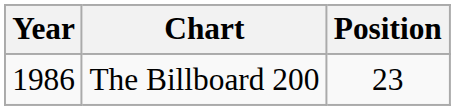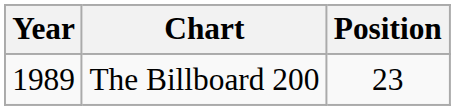The Billboard 200 | Year: 1986 -> 1989
